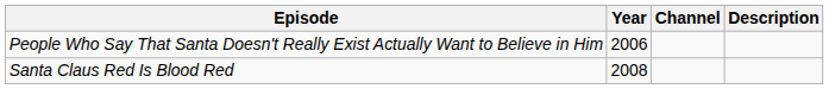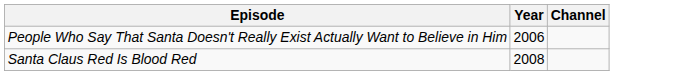- column: Description
